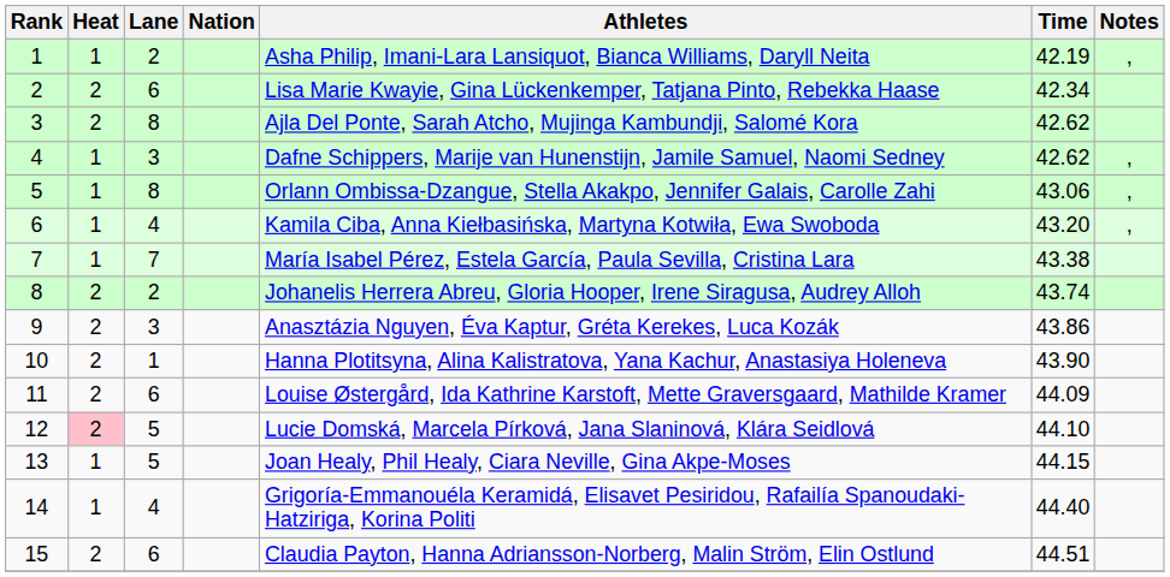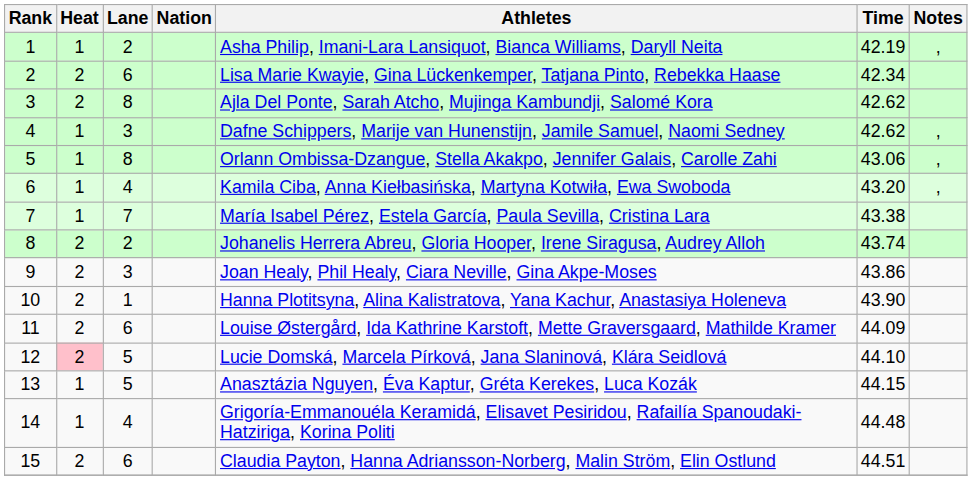9 | Athletes: Anasztázia Nguyen, Éva Kaptur, Gréta Kerekes, Luca Kozák -> Joan Healy, Phil Healy, Ciara Neville, Gina Akpe-Moses
13 | Athletes: Joan Healy, Phil Healy, Ciara Neville, Gina Akpe-Moses -> Anasztázia Nguyen, Éva Kaptur, Gréta Kerekes, Luca Kozák
14 | Time: 44.40 -> 44.48
